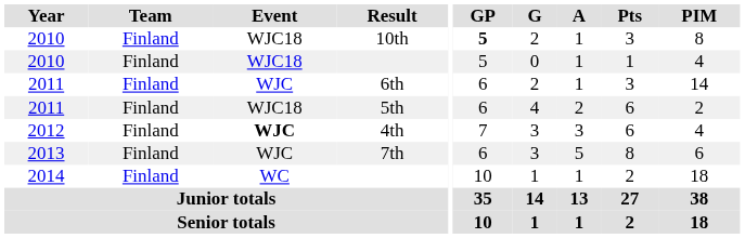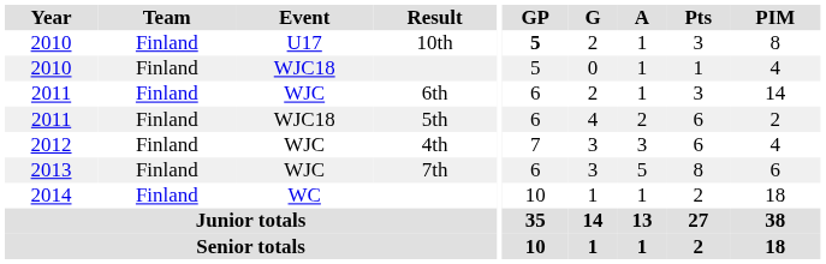10th | Event: WJC18 -> U17
4th | Event: bold -> normal
